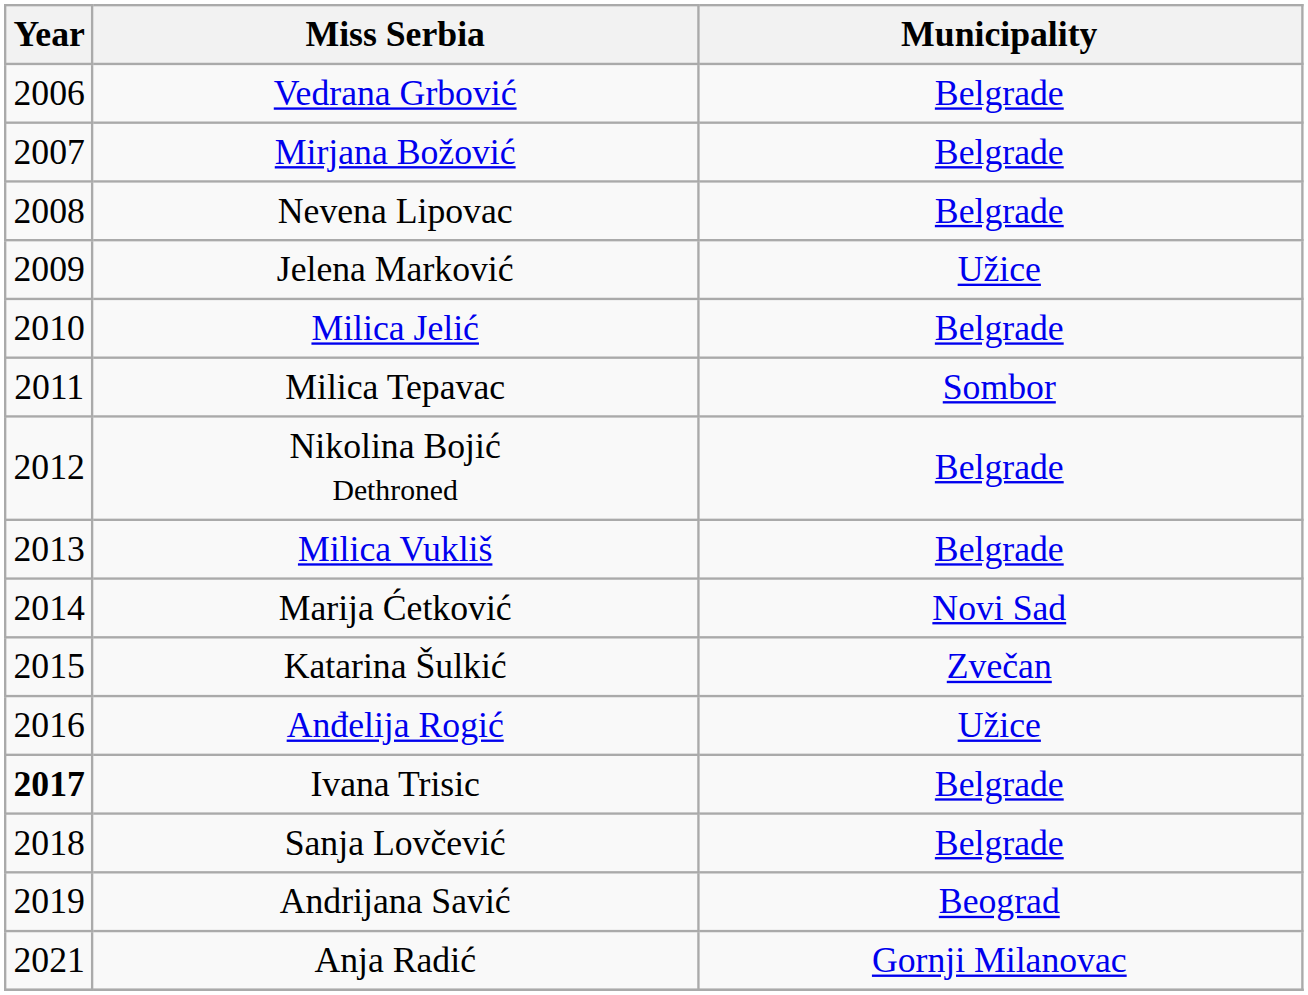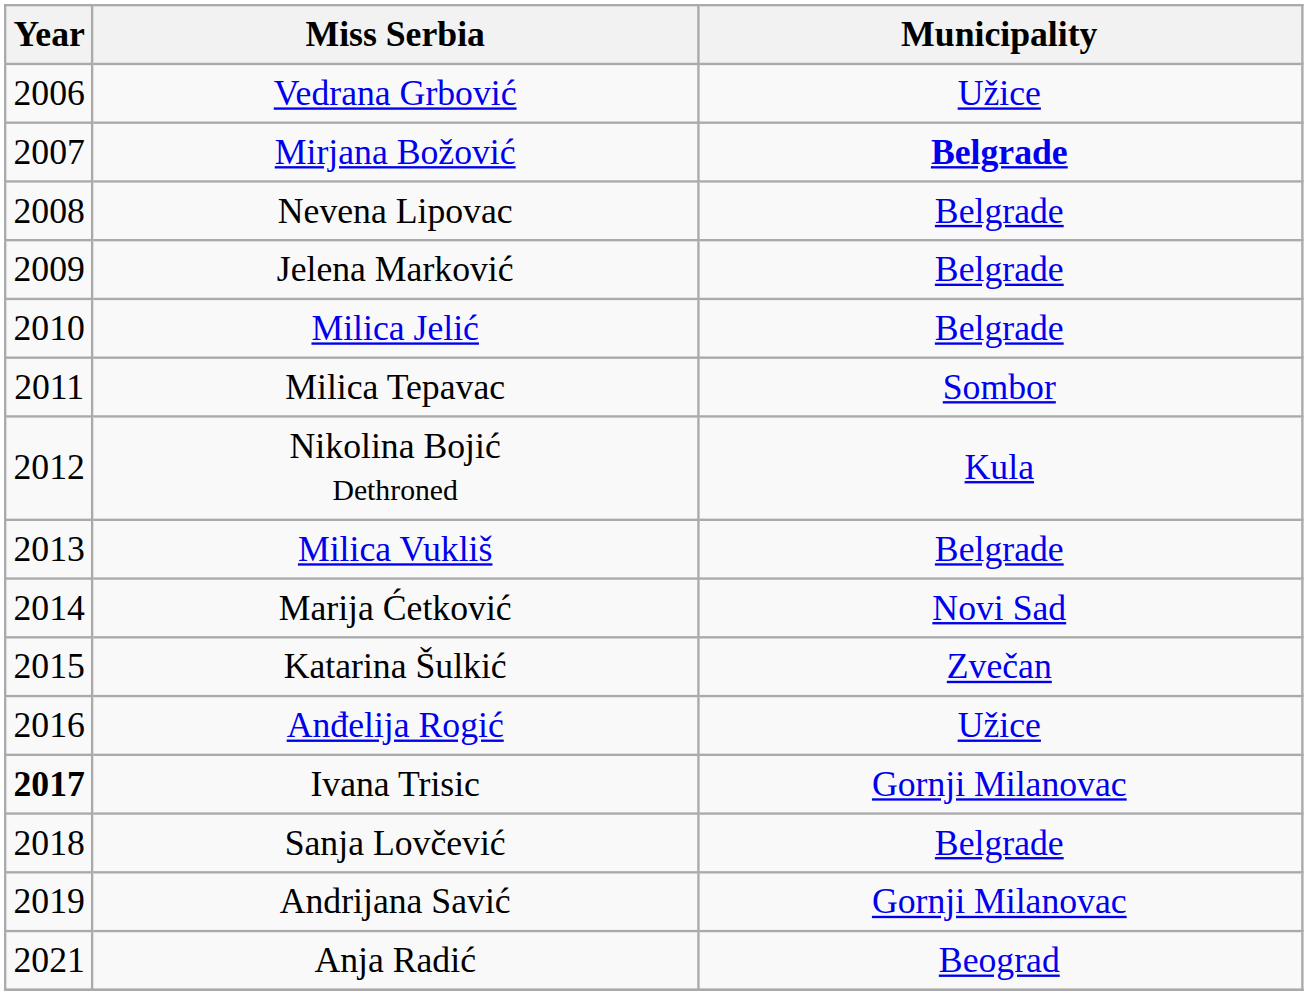Vedrana Grbović | Municipality: Belgrade -> Užice
Mirjana Božović | Municipality: normal -> bold
Jelena Marković | Municipality: Užice -> Belgrade
Nikolina Bojić Dethroned | Municipality: Belgrade -> Kula
Ivana Trisic | Municipality: Belgrade -> Gornji Milanovac
Andrijana Savić | Municipality: Beograd -> Gornji Milanovac
Anja Radić | Municipality: Gornji Milanovac -> Beograd
